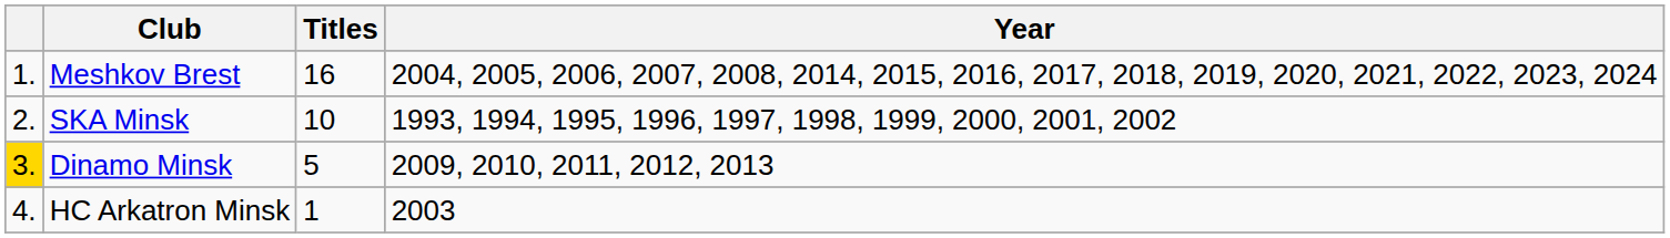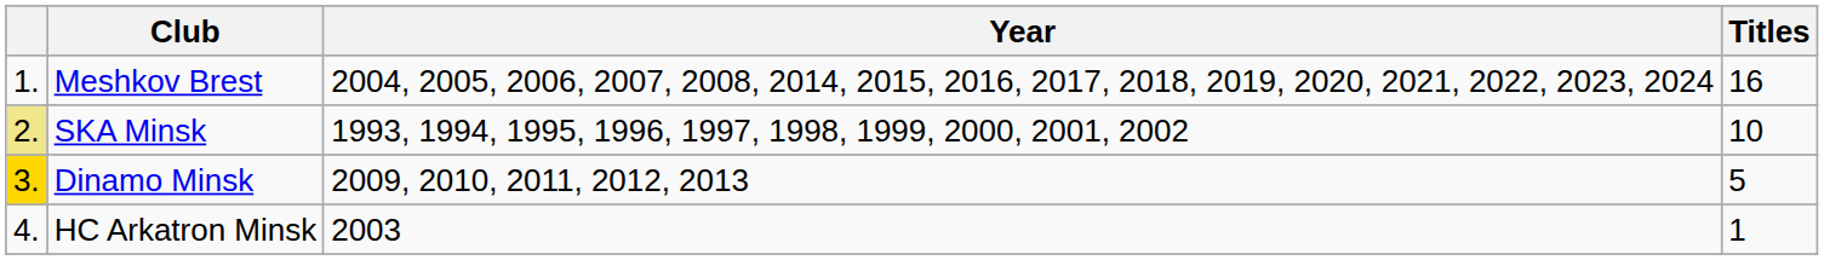columns swapped: Titles <-> Year
SKA Minsk | column 1: no background -> khaki background
